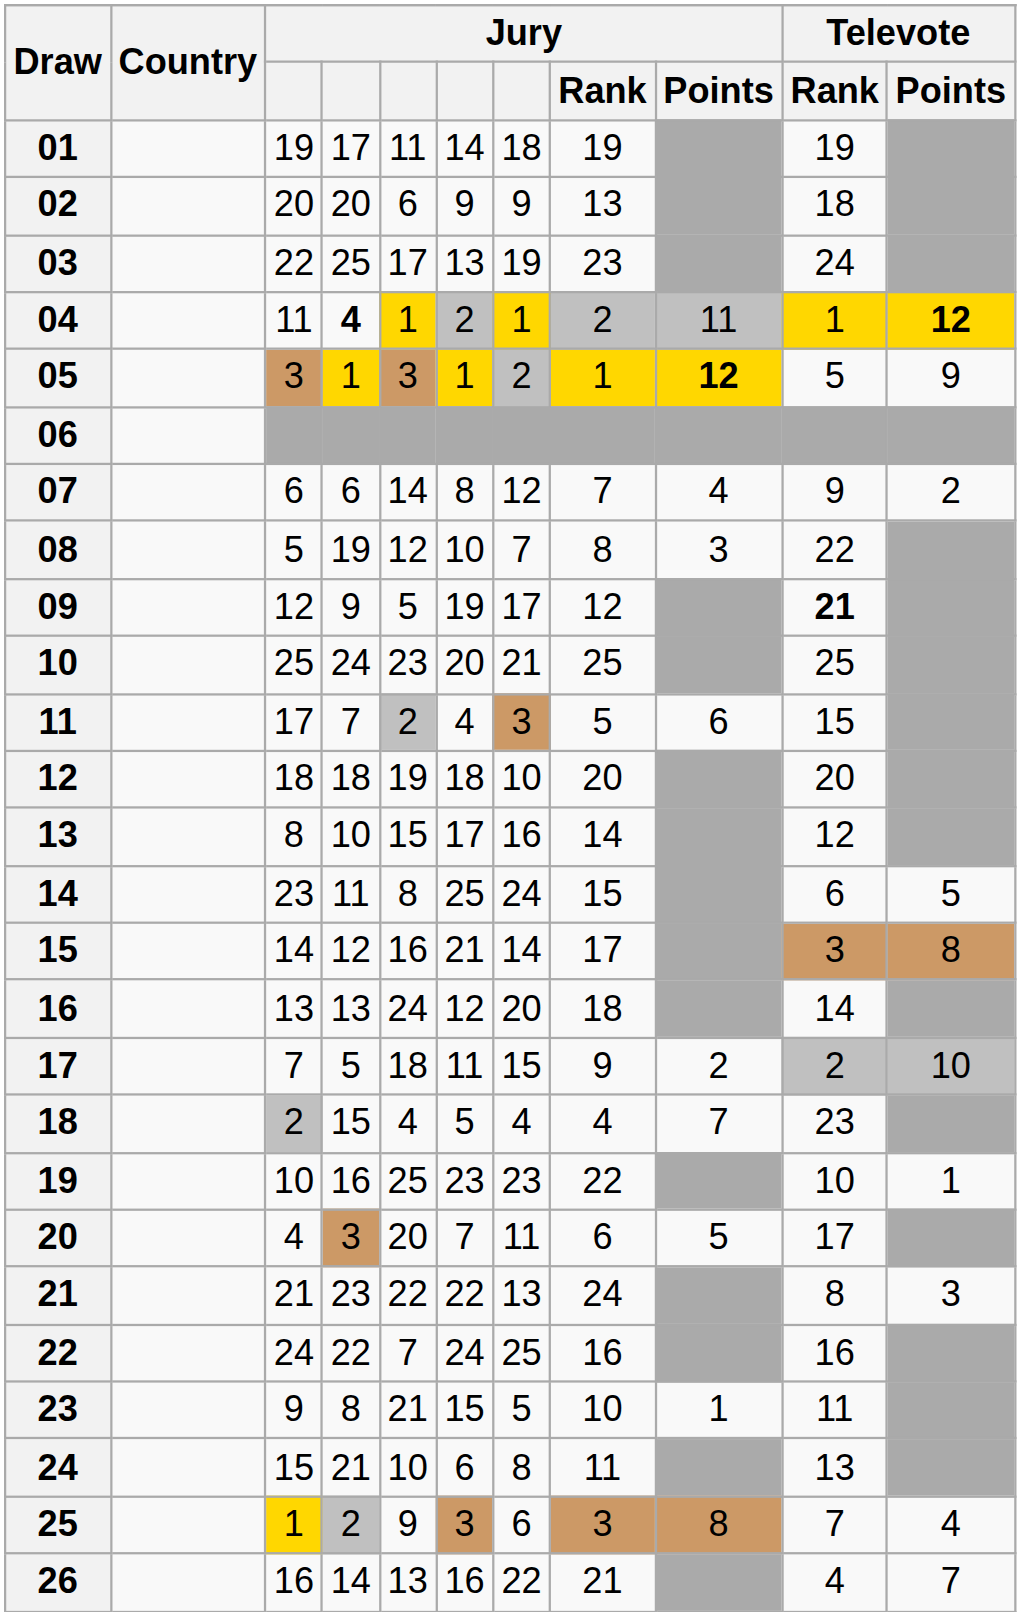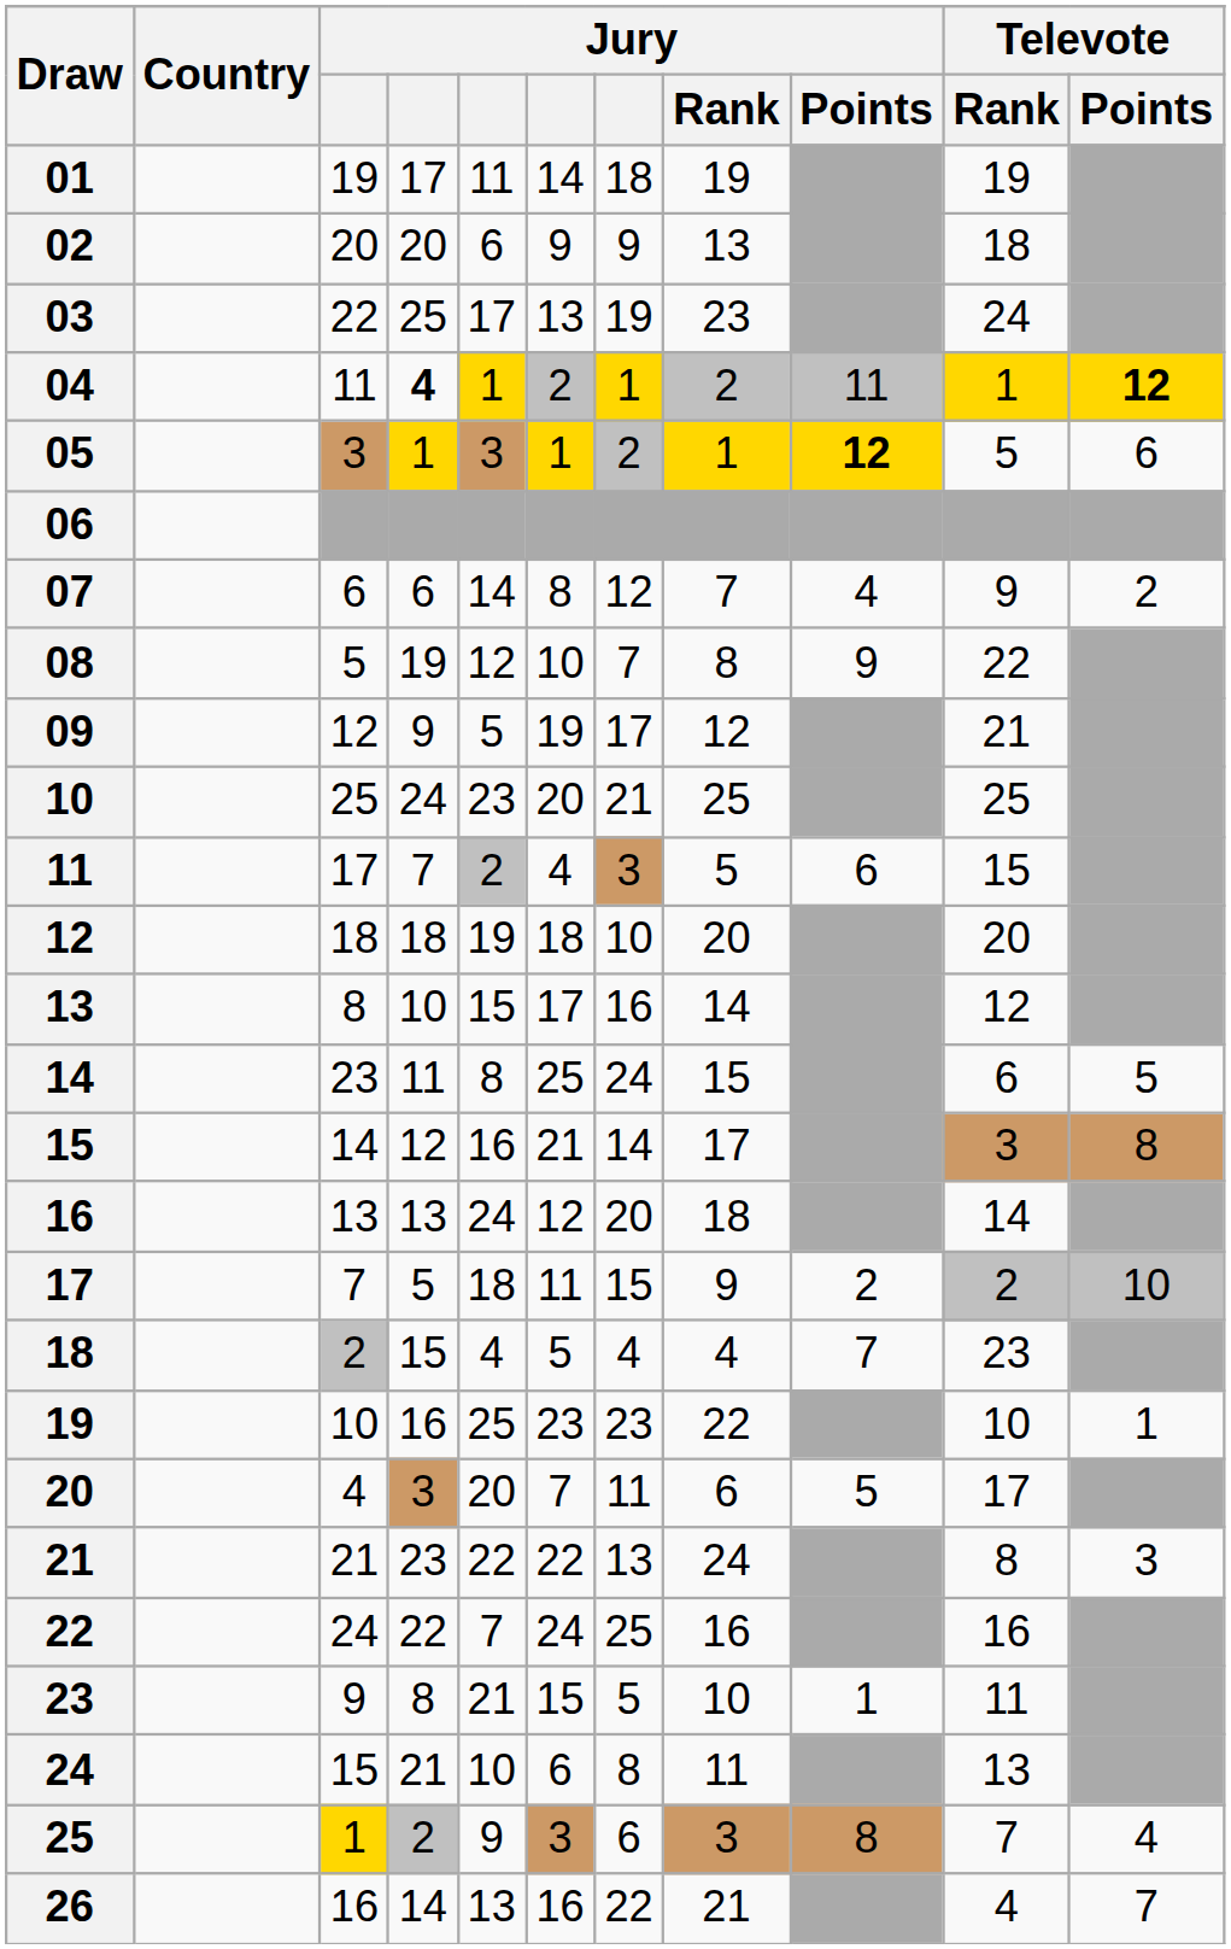05 | Televote / Points: 9 -> 6
08 | Jury / Points: 3 -> 9
09 | Televote / Rank: bold -> normal
